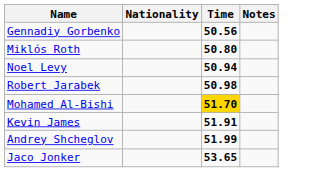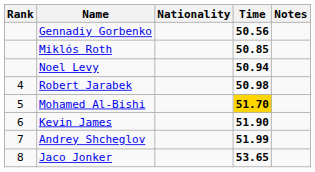+ column: Rank | 4 | 5 | 6 | 7 | 8
Miklós Roth | Time: 50.80 -> 50.85
Kevin James | Time: 51.91 -> 51.90
